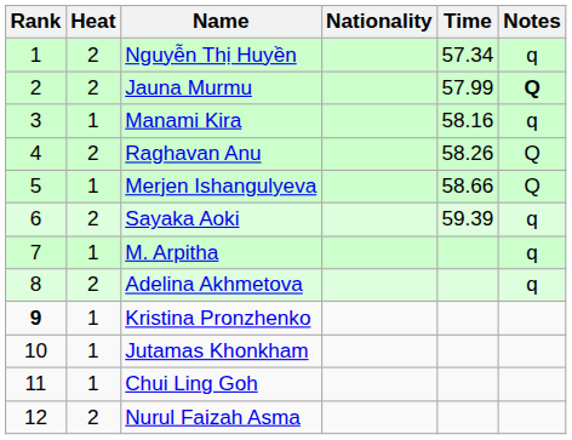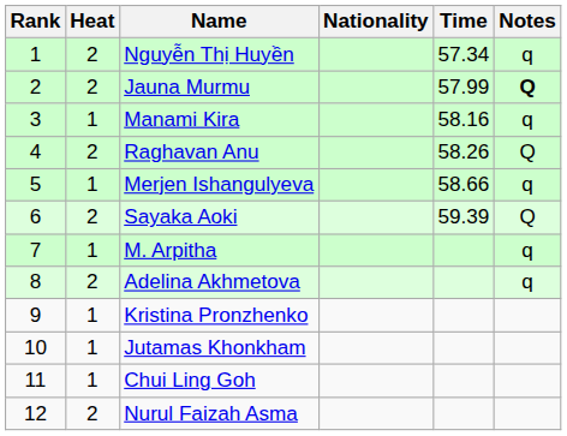Merjen Ishangulyeva | Notes: Q -> q
Sayaka Aoki | Notes: q -> Q
Kristina Pronzhenko | Rank: bold -> normal
